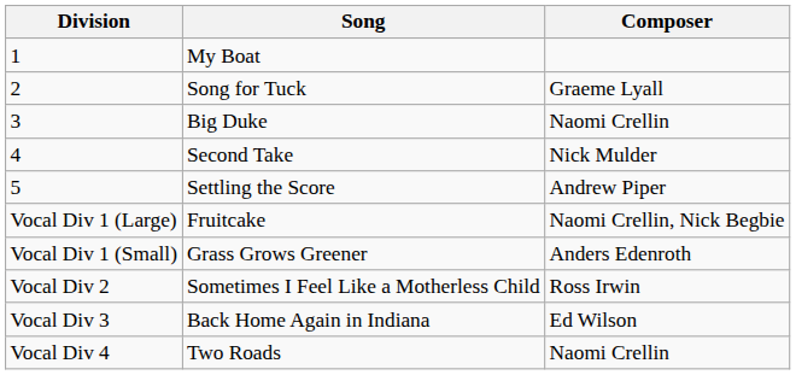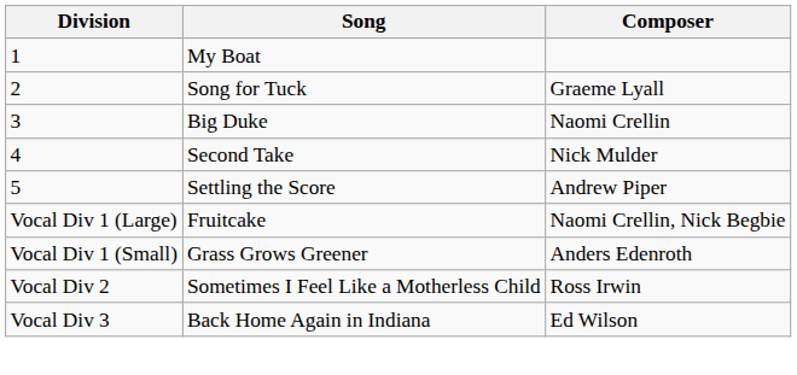- row: Vocal Div 4 | Two Roads | Naomi Crellin
